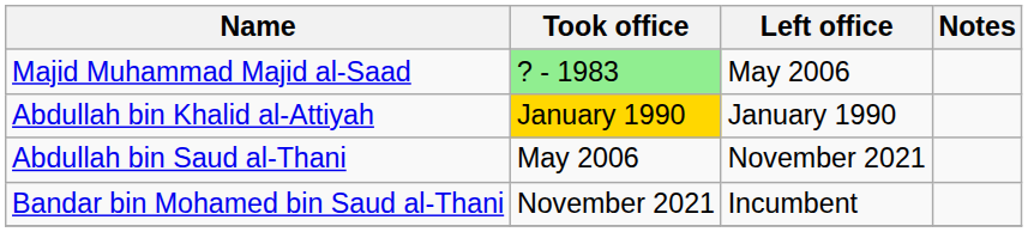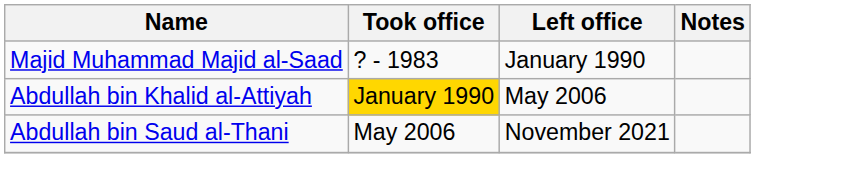Majid Muhammad Majid al-Saad | Took office: lightgreen background -> no background
Majid Muhammad Majid al-Saad | Left office: May 2006 -> January 1990
Abdullah bin Khalid al-Attiyah | Left office: January 1990 -> May 2006
- row: Bandar bin Mohamed bin Saud al-Thani | November 2021 | Incumbent
